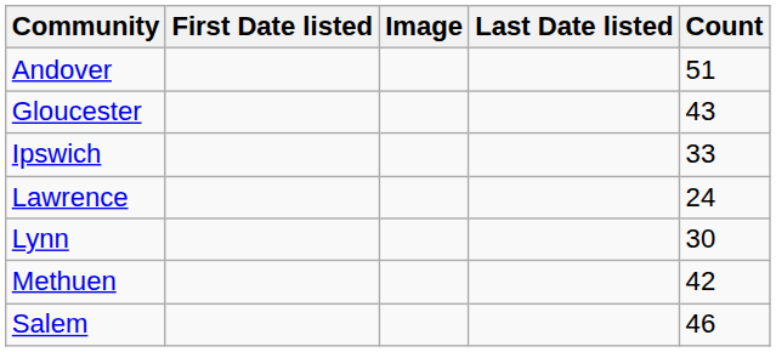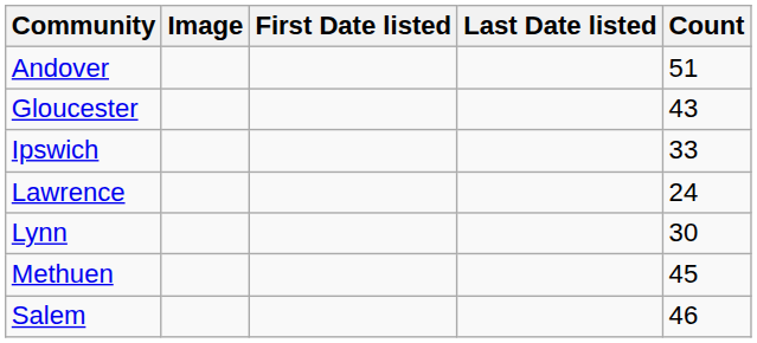columns swapped: Image <-> First Date listed
Methuen | Count: 42 -> 45
